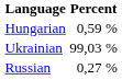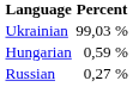rows swapped: Ukrainian <-> Hungarian
